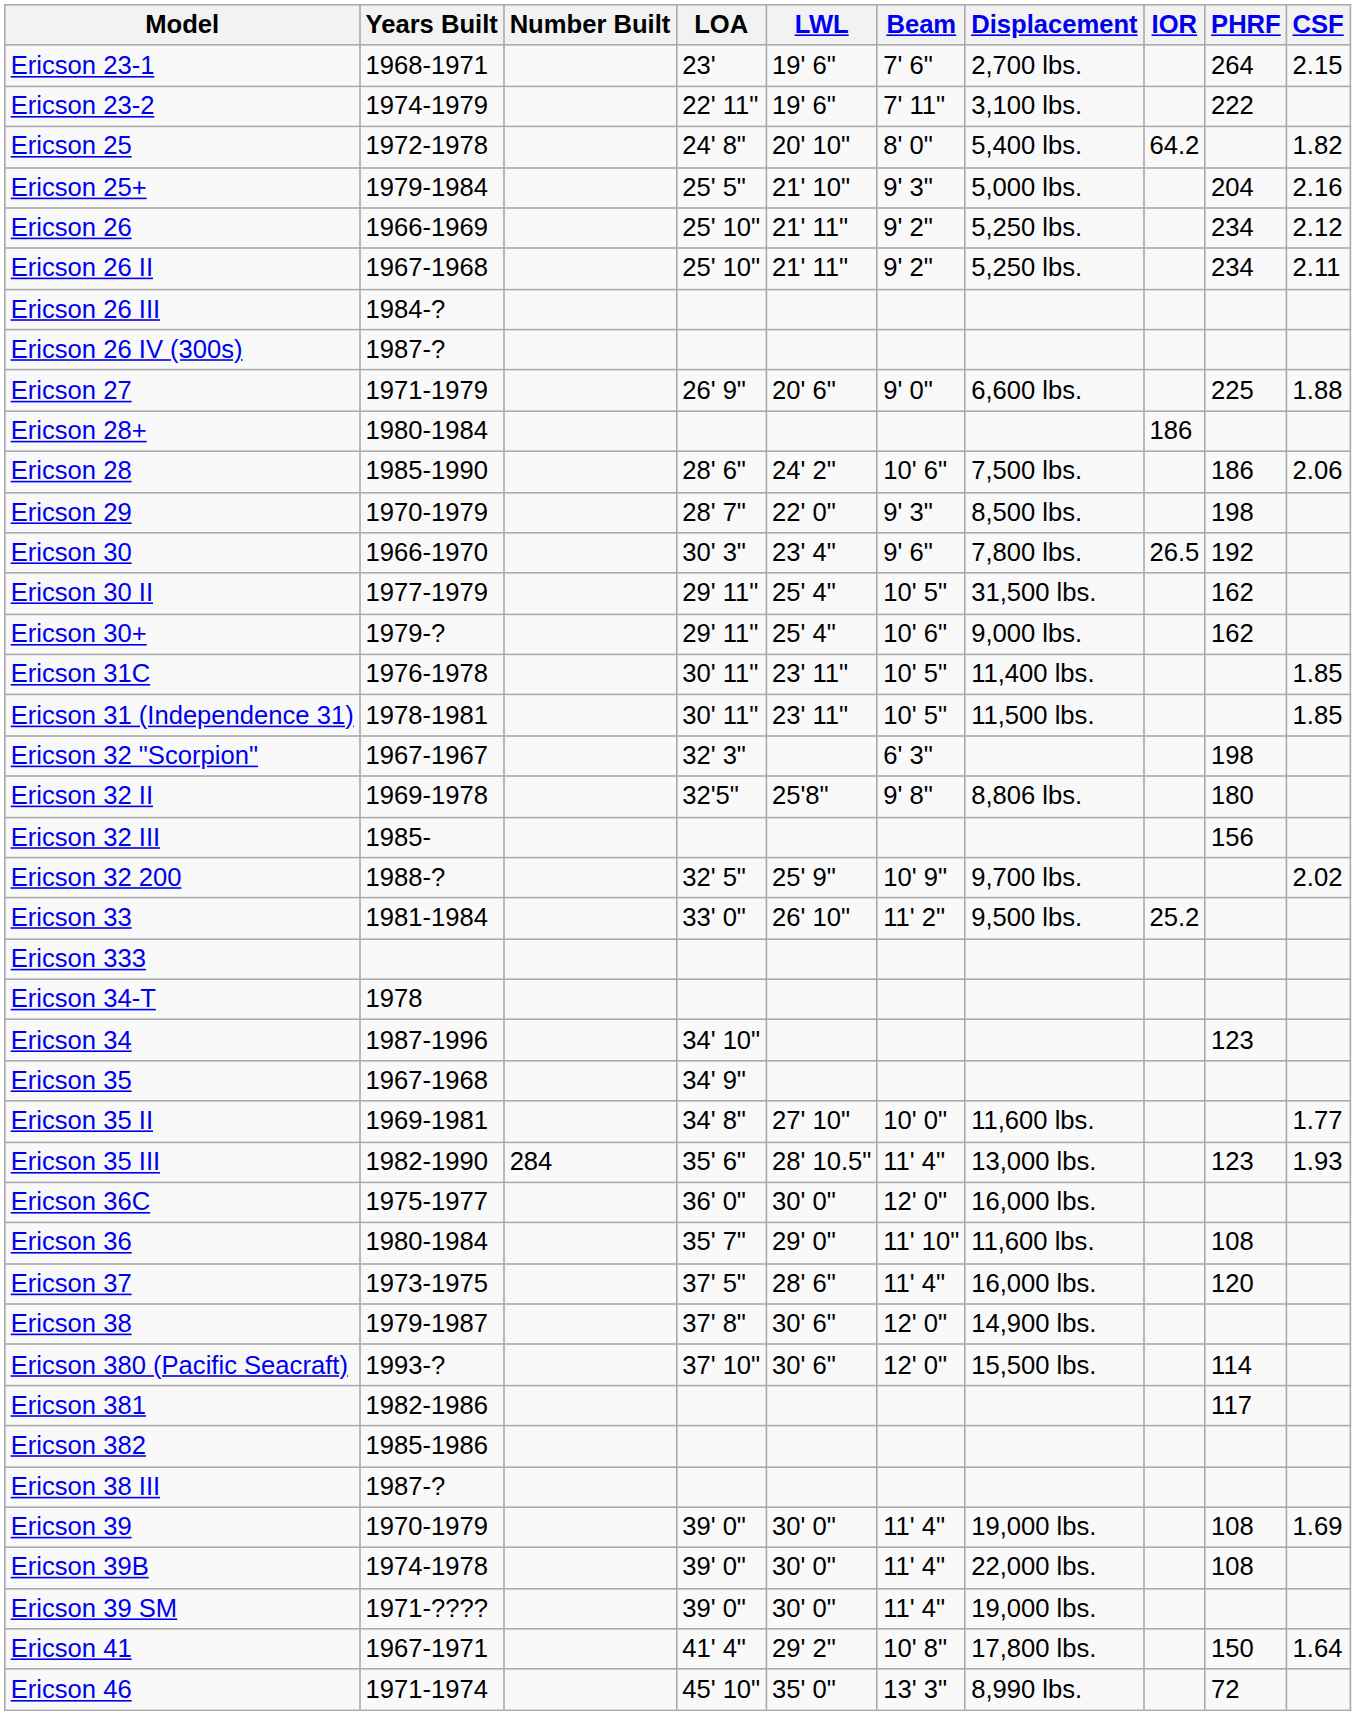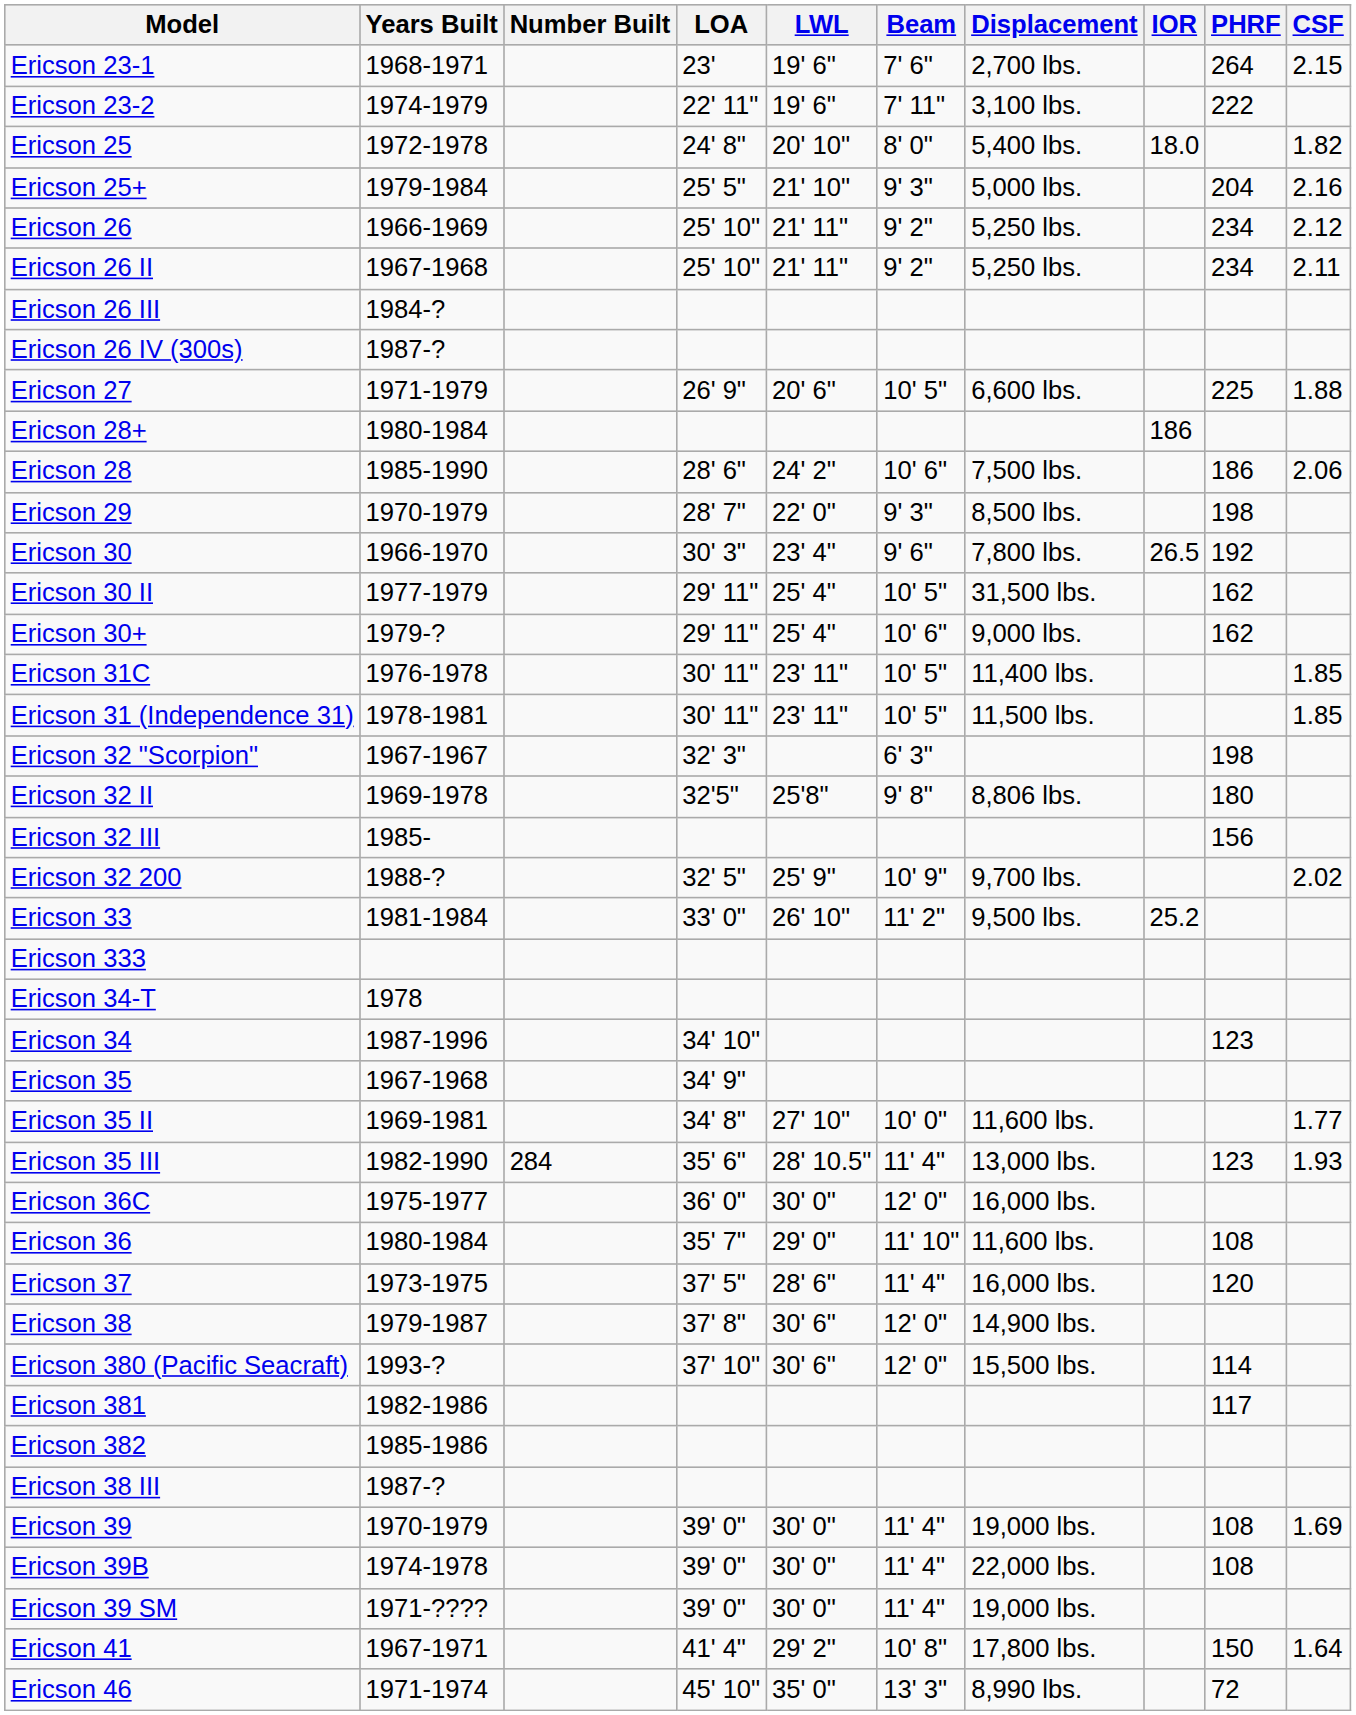Ericson 25 | IOR: 64.2 -> 18.0
Ericson 27 | Beam: 9' 0" -> 10' 5"
